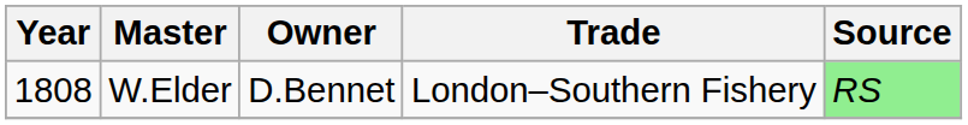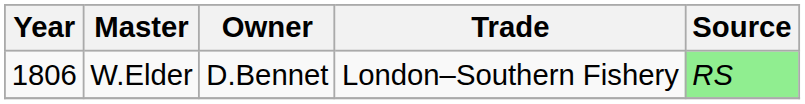W.Elder | Year: 1808 -> 1806
